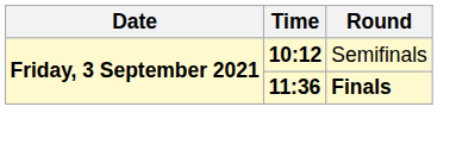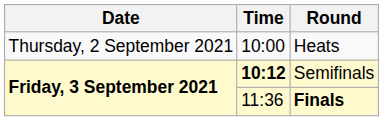+ row: Thursday, 2 September 2021 | 10:00 | Heats
Finals | Time: bold -> normal
